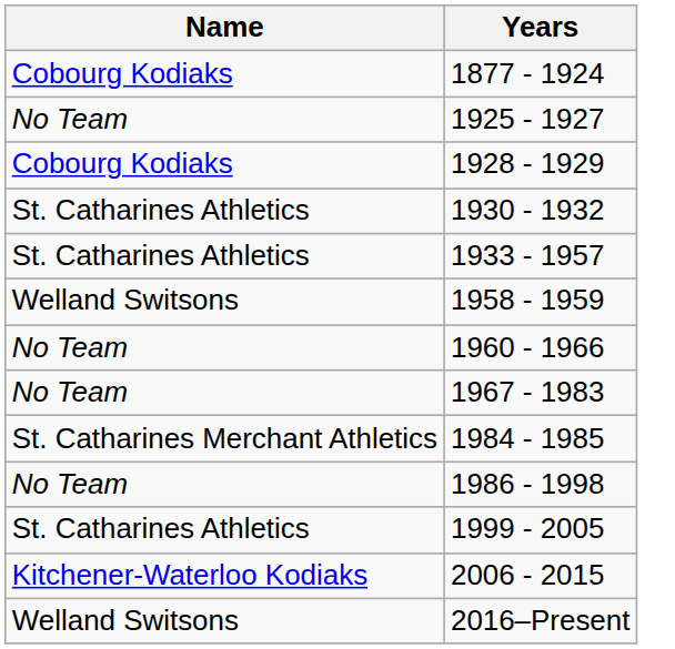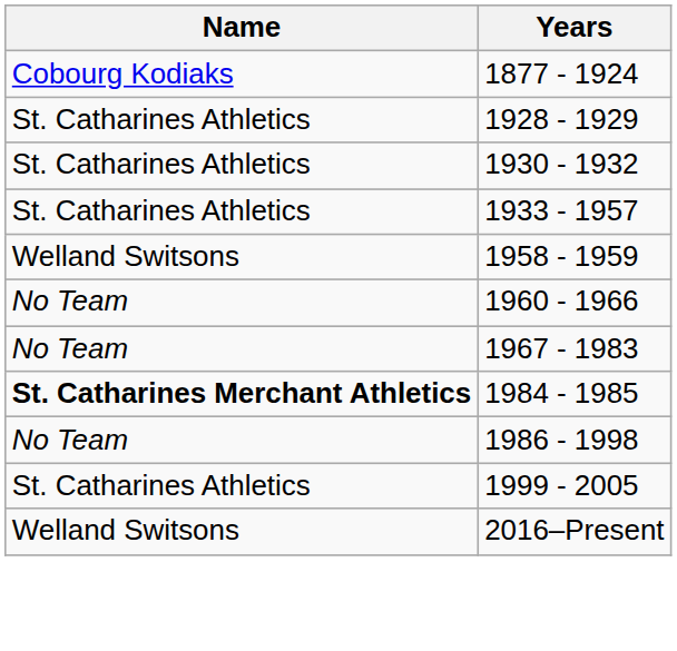- row: No Team | 1925 - 1927
1928 - 1929 | Name: Cobourg Kodiaks -> St. Catharines Athletics
1984 - 1985 | Name: normal -> bold
- row: Kitchener-Waterloo Kodiaks | 2006 - 2015
